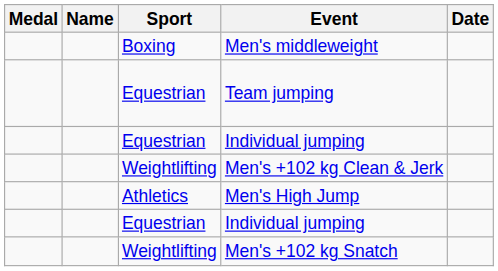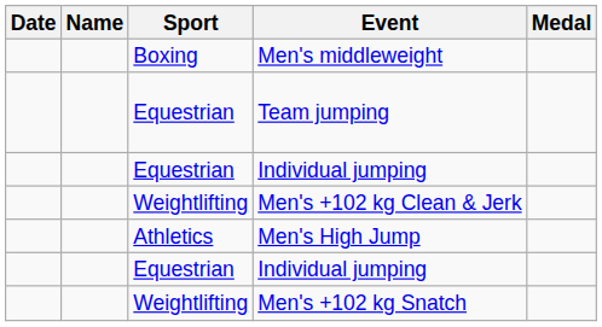columns swapped: Medal <-> Date
